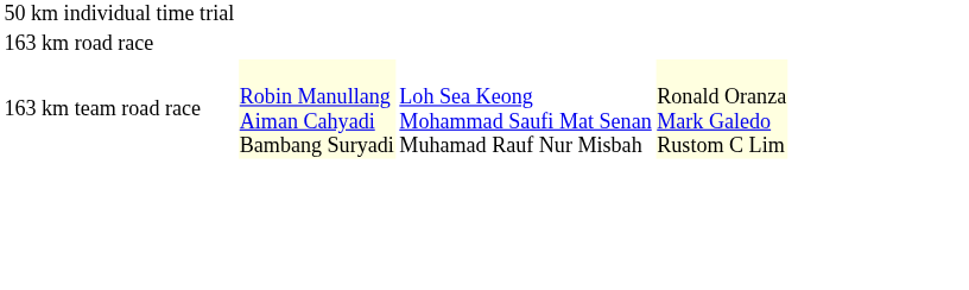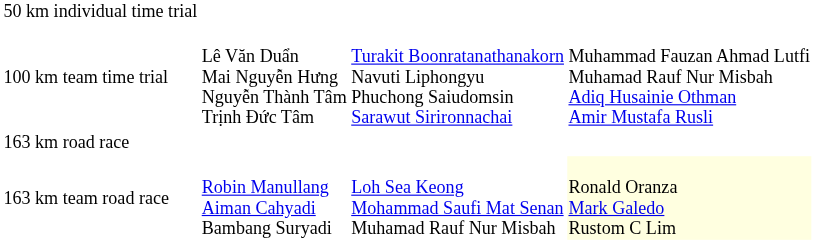+ row: 100 km team time trial | Lê Văn Duẩn Mai Nguyễn Hưng Nguyễn Thành Tâm Trịnh Đức Tâm | Turakit Boonratanathanakorn Navuti Liphongyu Phuchong Saiudomsin Sarawut Sirironnachai | Muhammad Fauzan Ahmad Lutfi Muhamad Rauf Nur Misbah Adiq Husainie Othman Amir Mustafa Rusli
163 km team road race | column 2: lightyellow background -> no background
